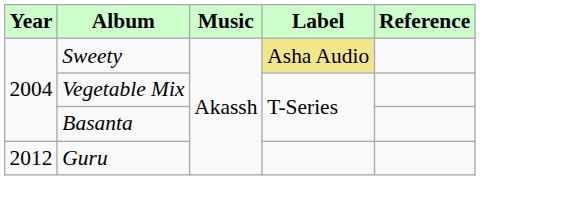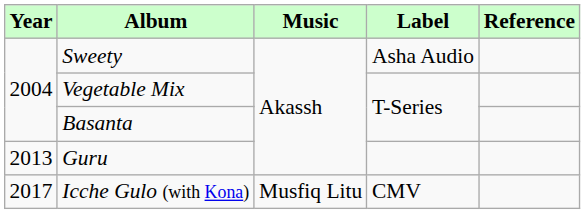Sweety | Label: khaki background -> no background
Guru | Year: 2012 -> 2013
+ row: 2017 | Icche Gulo (with Kona) | Musfiq Litu | CMV
